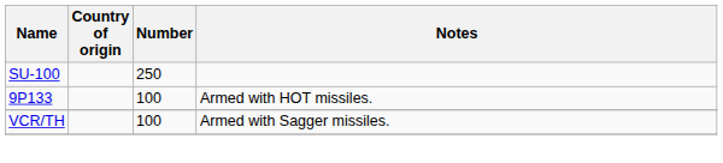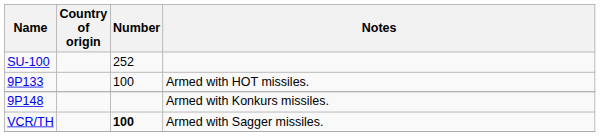SU-100 | Number: 250 -> 252
+ row: 9P148 | Armed with Konkurs missiles.
VCR/TH | Number: normal -> bold
